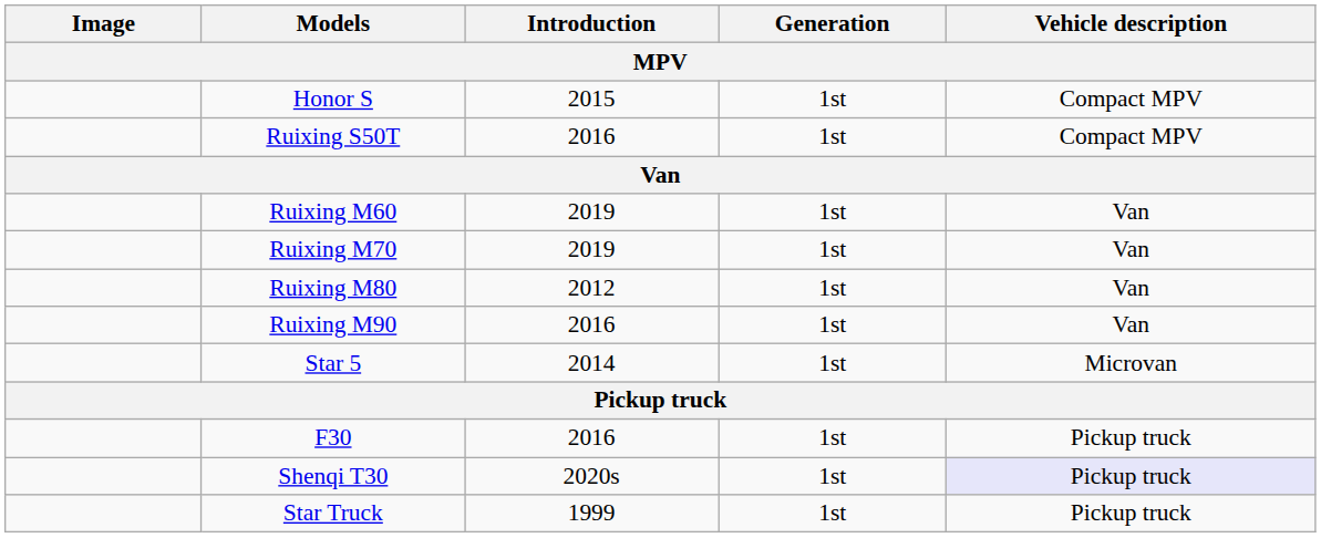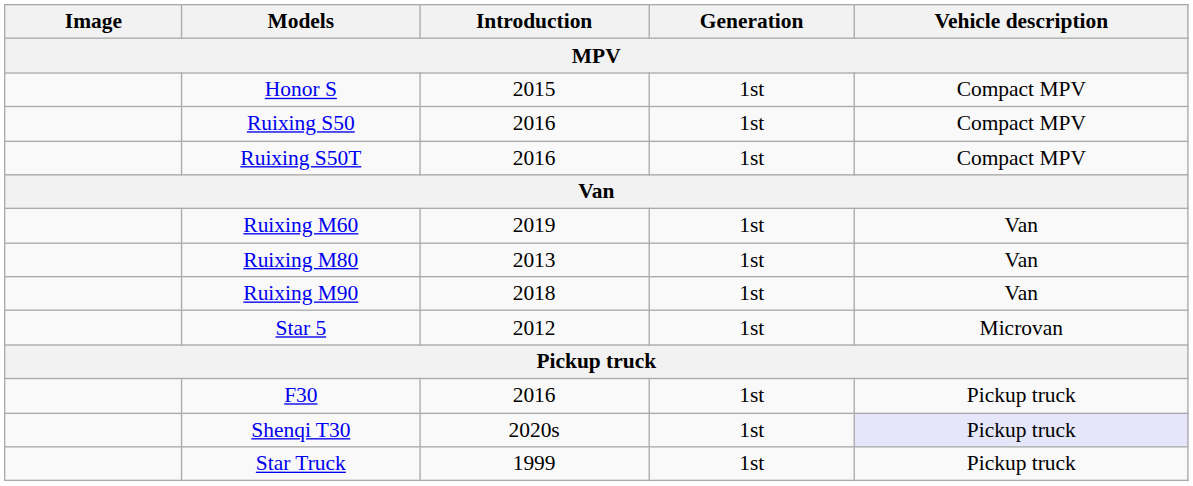+ row: Ruixing S50 | 2016 | 1st | Compact MPV
- row: Ruixing M70 | 2019 | 1st | Van
Ruixing M80 | Introduction: 2012 -> 2013
Ruixing M90 | Introduction: 2016 -> 2018
Star 5 | Introduction: 2014 -> 2012
